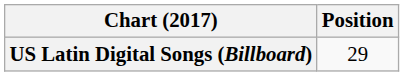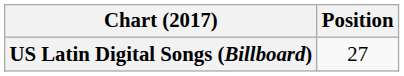US Latin Digital Songs (Billboard) | Position: 29 -> 27
